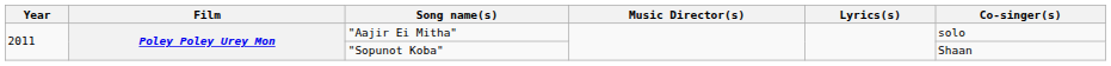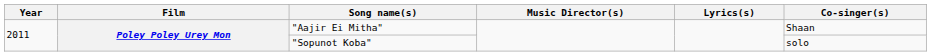"Aajir Ei Mitha" | Co-singer(s): solo -> Shaan
"Sopunot Koba" | Co-singer(s): Shaan -> solo
